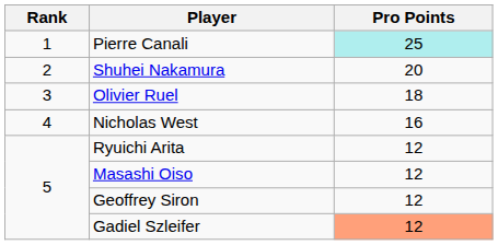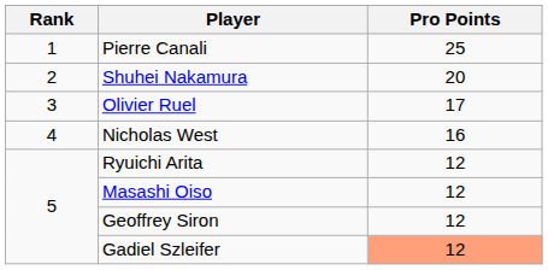Pierre Canali | Pro Points: paleturquoise background -> no background
Olivier Ruel | Pro Points: 18 -> 17
